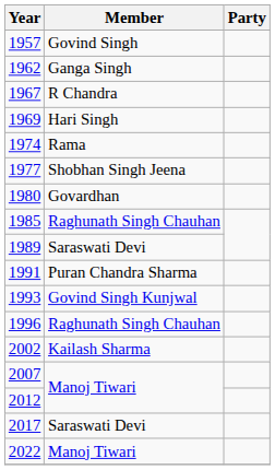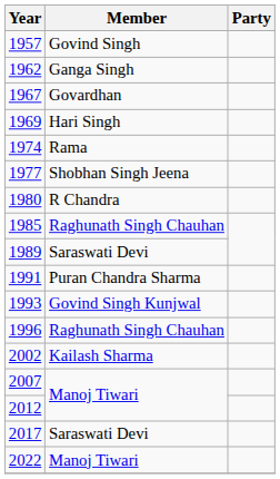1967 | Member: R Chandra -> Govardhan
1980 | Member: Govardhan -> R Chandra
